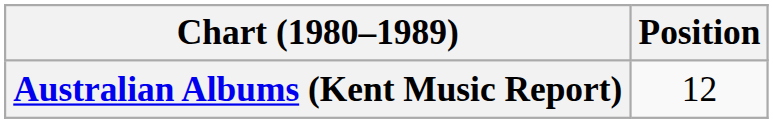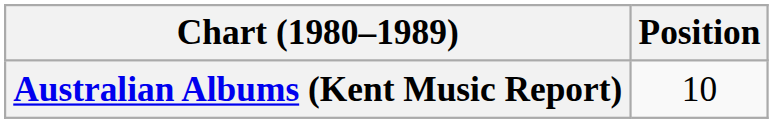Australian Albums (Kent Music Report) | Position: 12 -> 10
